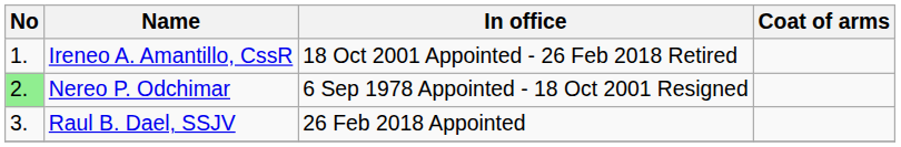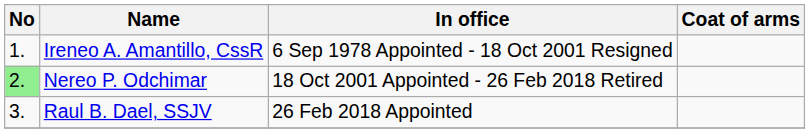Ireneo A. Amantillo, CssR | In office: 18 Oct 2001 Appointed - 26 Feb 2018 Retired -> 6 Sep 1978 Appointed - 18 Oct 2001 Resigned
Nereo P. Odchimar | In office: 6 Sep 1978 Appointed - 18 Oct 2001 Resigned -> 18 Oct 2001 Appointed - 26 Feb 2018 Retired
